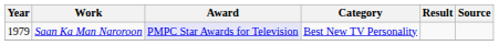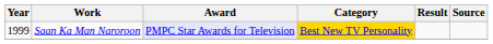Saan Ka Man Naroroon | Year: 1979 -> 1999
Saan Ka Man Naroroon | Category: no background -> gold background
